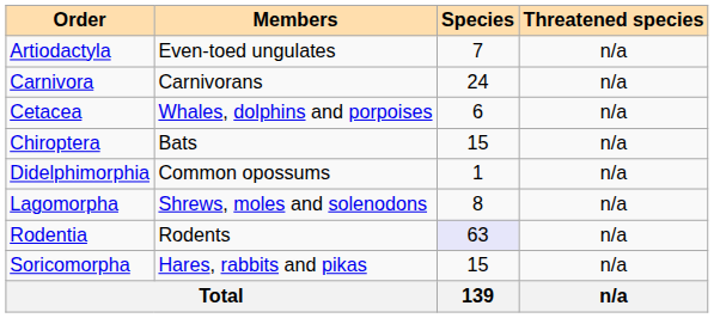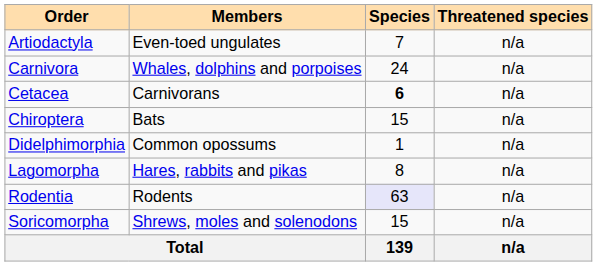Carnivora | Members: Carnivorans -> Whales, dolphins and porpoises
Cetacea | Members: Whales, dolphins and porpoises -> Carnivorans
Cetacea | Species: normal -> bold
Lagomorpha | Members: Shrews, moles and solenodons -> Hares, rabbits and pikas
Soricomorpha | Members: Hares, rabbits and pikas -> Shrews, moles and solenodons
